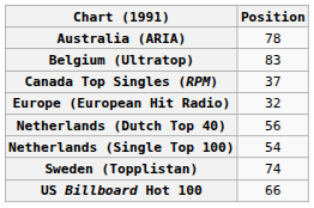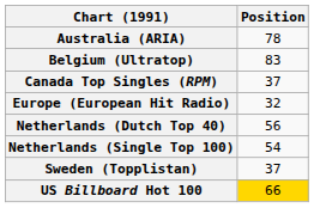Sweden (Topplistan) | Position: 74 -> 37
US Billboard Hot 100 | Position: no background -> gold background
